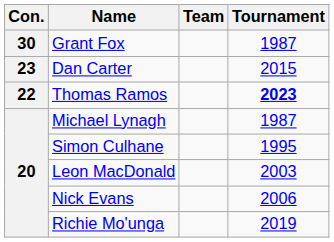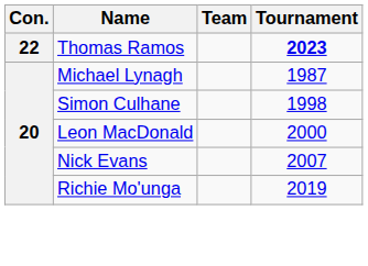- row: 30 | Grant Fox | 1987
- row: 23 | Dan Carter | 2015
Simon Culhane | Tournament: 1995 -> 1998
Leon MacDonald | Tournament: 2003 -> 2000
Nick Evans | Tournament: 2006 -> 2007
